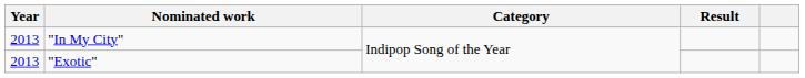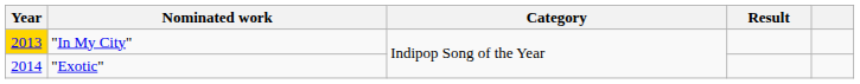"In My City" | Year: no background -> gold background
"Exotic" | Year: 2013 -> 2014
